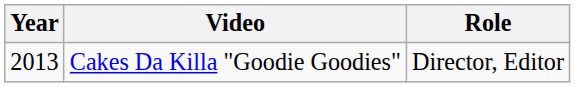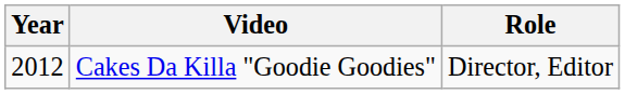Cakes Da Killa "Goodie Goodies" | Year: 2013 -> 2012
